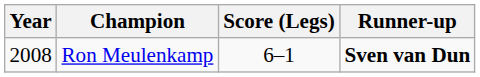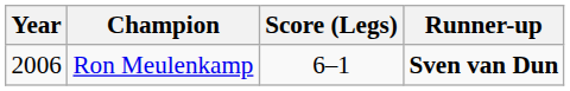Ron Meulenkamp | Year: 2008 -> 2006
